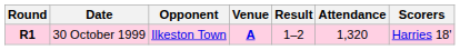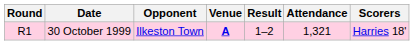30 October 1999 | Round: bold -> normal
30 October 1999 | Attendance: 1,320 -> 1,321
